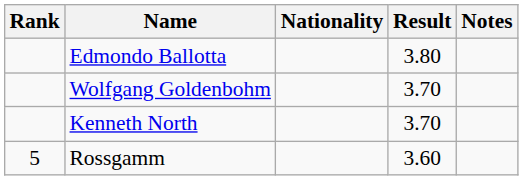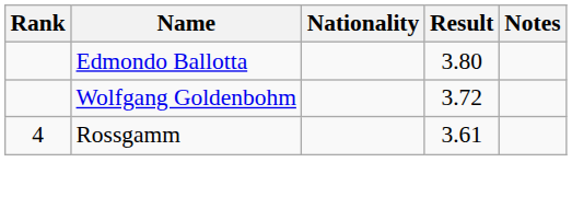Wolfgang Goldenbohm | Result: 3.70 -> 3.72
- row: Kenneth North | 3.70
Rossgamm | Rank: 5 -> 4
Rossgamm | Result: 3.60 -> 3.61
